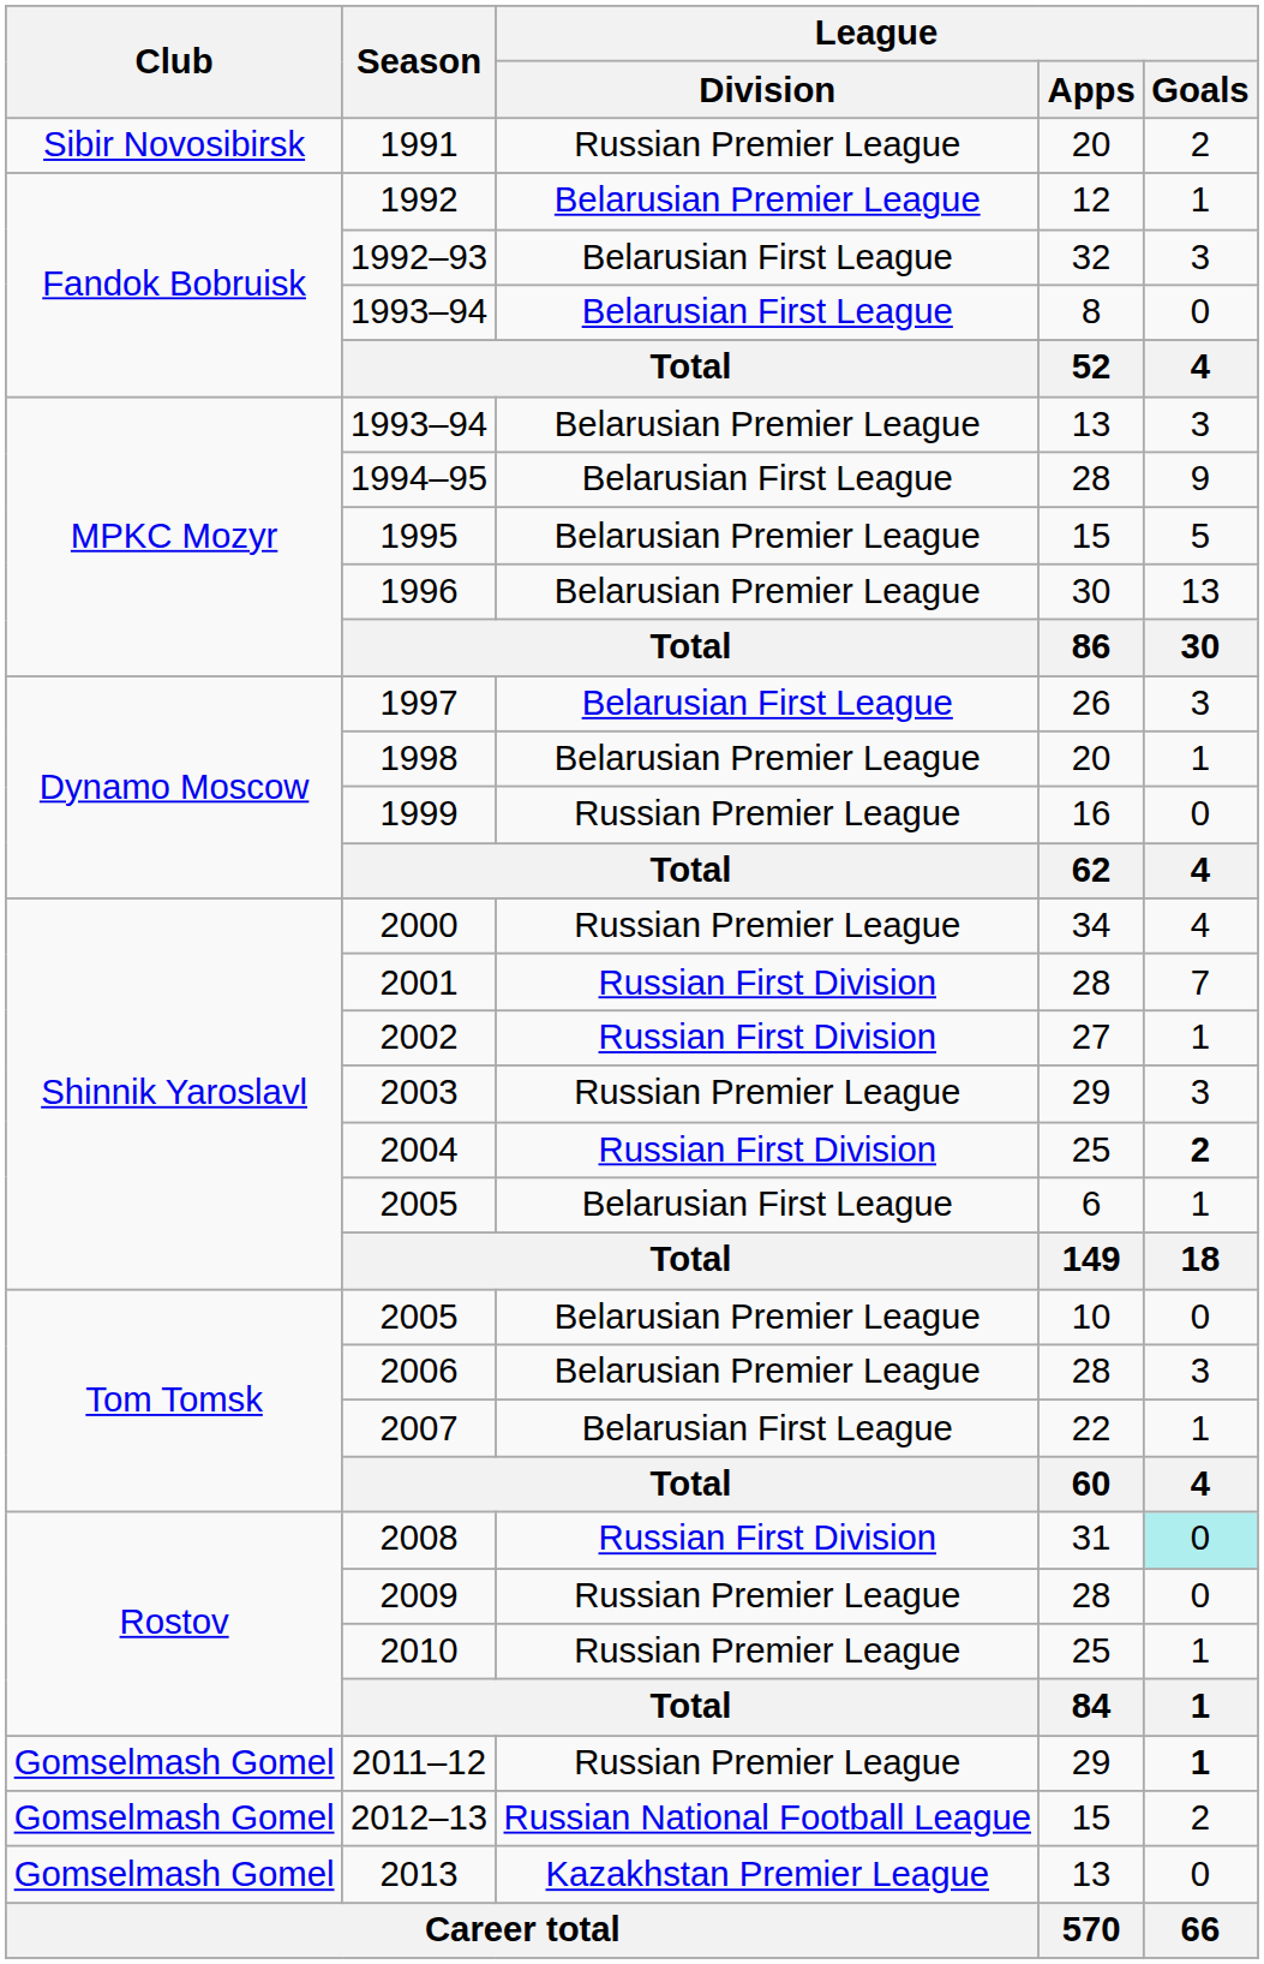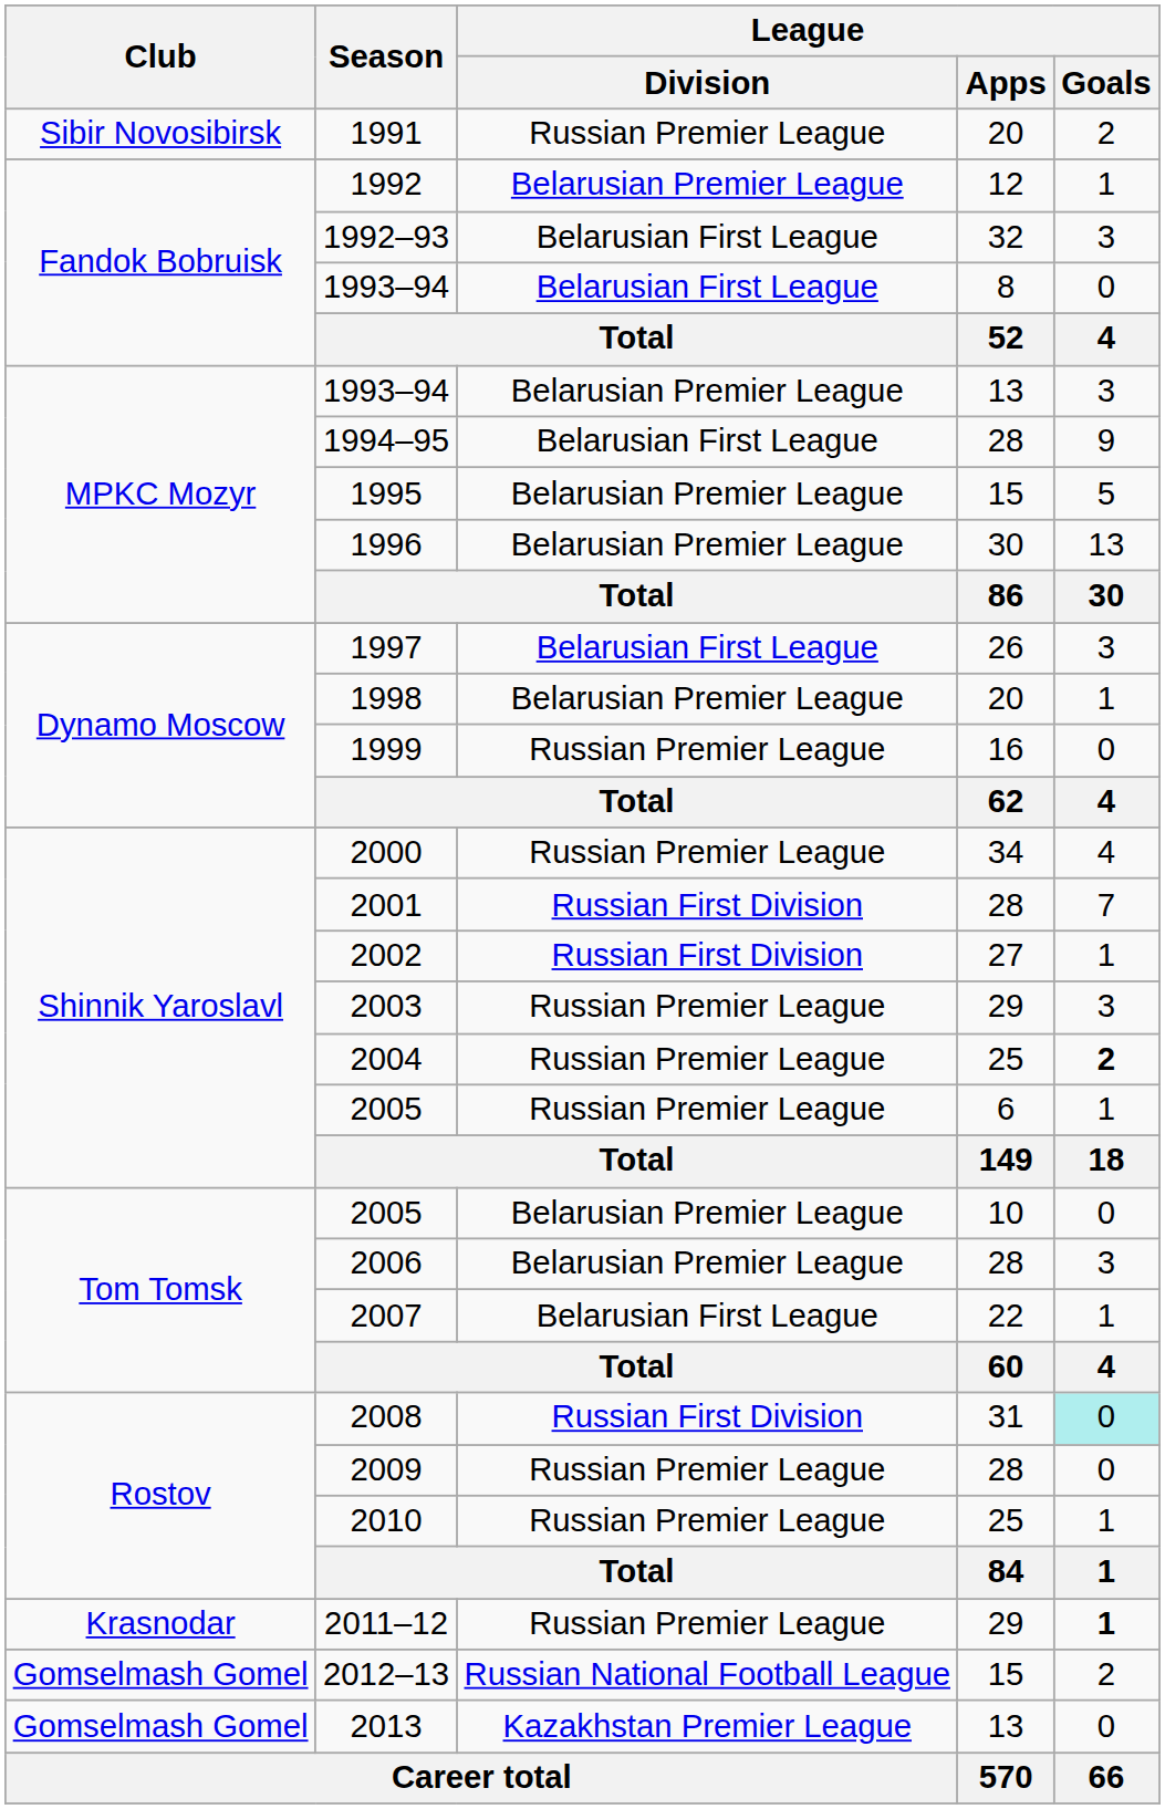2004 | League / Division: Russian First Division -> Russian Premier League
2005 / 6 | League / Division: Belarusian First League -> Russian Premier League
2011–12 | Club: Gomselmash Gomel -> Krasnodar
